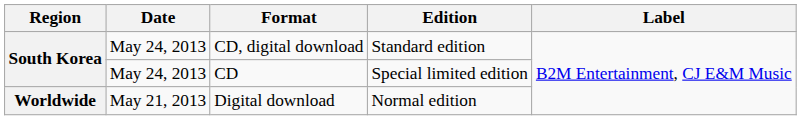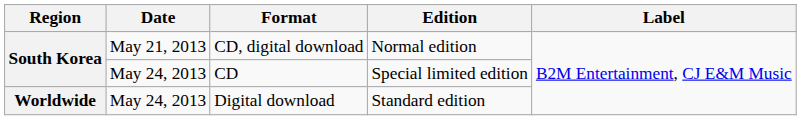CD, digital download | Date: May 24, 2013 -> May 21, 2013
CD, digital download | Edition: Standard edition -> Normal edition
Digital download | Date: May 21, 2013 -> May 24, 2013
Digital download | Edition: Normal edition -> Standard edition
